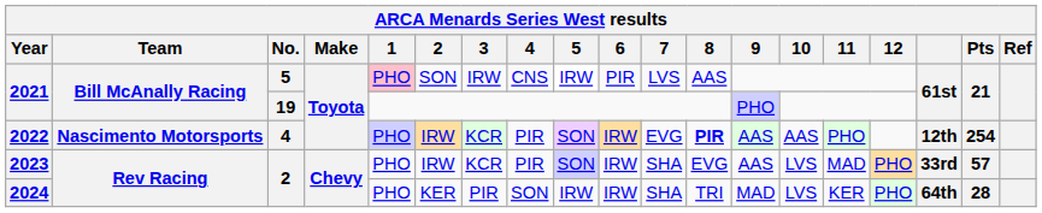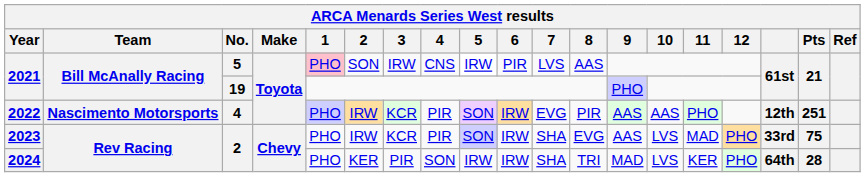2022 | 8: bold -> normal
2022 | Pts: 254 -> 251
2023 | Pts: 57 -> 75
